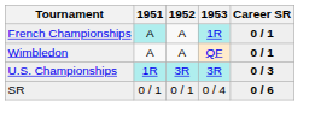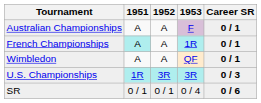+ row: Australian Championships | A | A | F | 0 / 1
